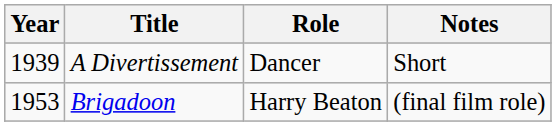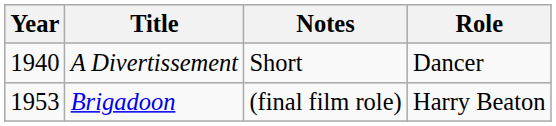columns swapped: Role <-> Notes
A Divertissement | Year: 1939 -> 1940
